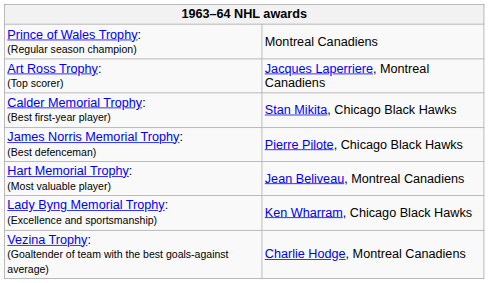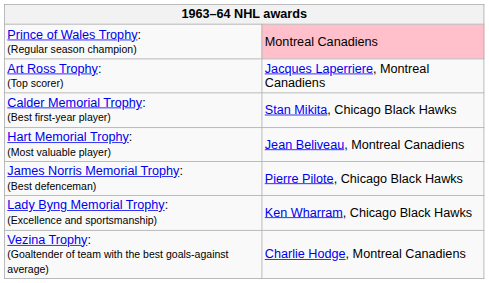Prince of Wales Trophy: (Regular season champion) | column 2: no background -> pink background
rows swapped: Hart Memorial Trophy: (Most valuable player) <-> James Norris Memorial Trophy: (Best defenceman)
